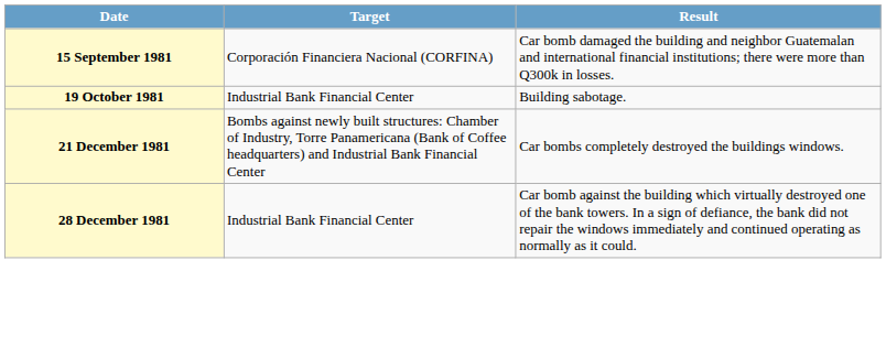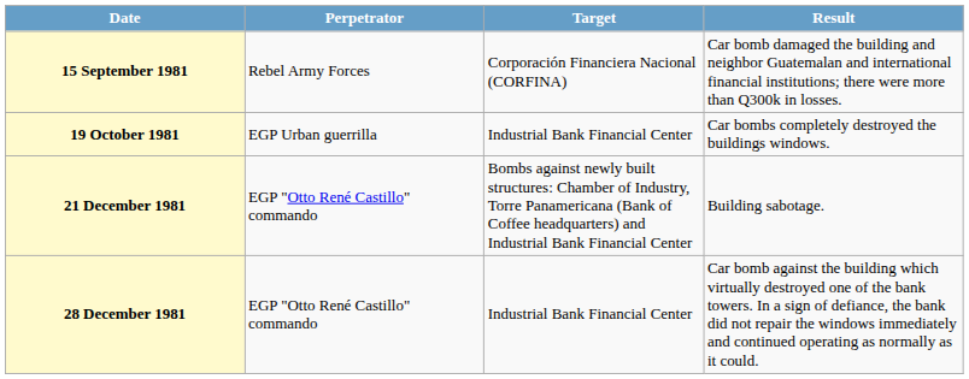+ column: Perpetrator | Rebel Army Forces | EGP Urban guerrilla | EGP "Otto René Castillo" commando | EGP "Otto René Castillo" commando
19 October 1981 | Result: Building sabotage. -> Car bombs completely destroyed the buildings windows.
21 December 1981 | Result: Car bombs completely destroyed the buildings windows. -> Building sabotage.
